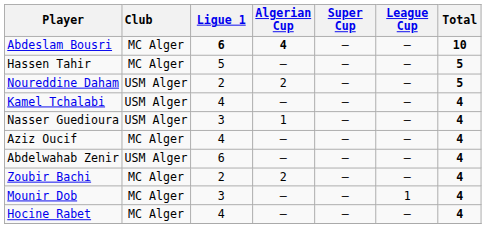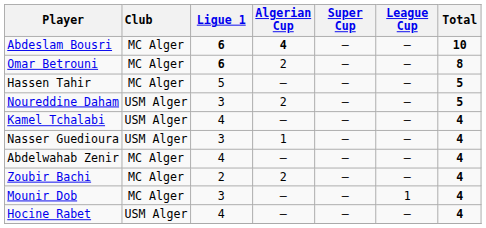+ row: Omar Betrouni | MC Alger | 6 | 2 | — | — | 8
Noureddine Daham | Ligue 1: 2 -> 3
- row: Aziz Oucif | MC Alger | 4 | — | — | — | 4
Abdelwahab Zenir | Club: USM Alger -> MC Alger
Abdelwahab Zenir | Ligue 1: 6 -> 4
Hocine Rabet | Club: MC Alger -> USM Alger
